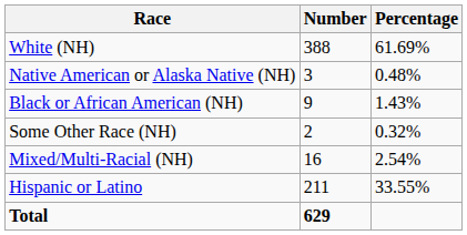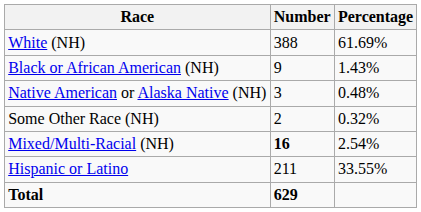rows swapped: Black or African American (NH) <-> Native American or Alaska Native (NH)
Mixed/Multi-Racial (NH) | Number: normal -> bold
